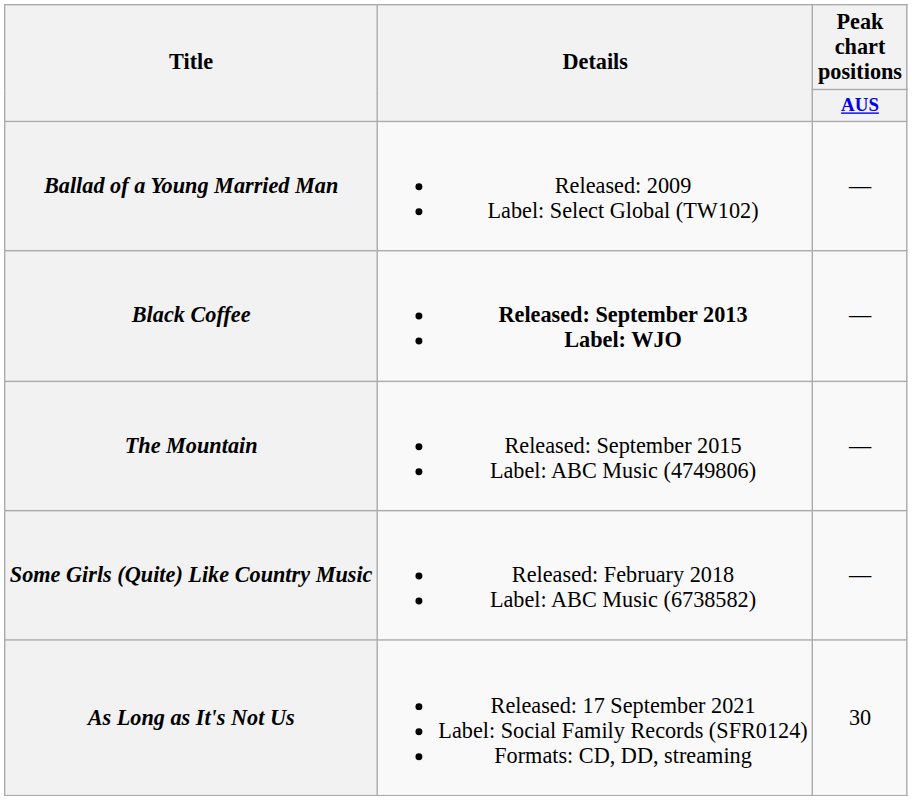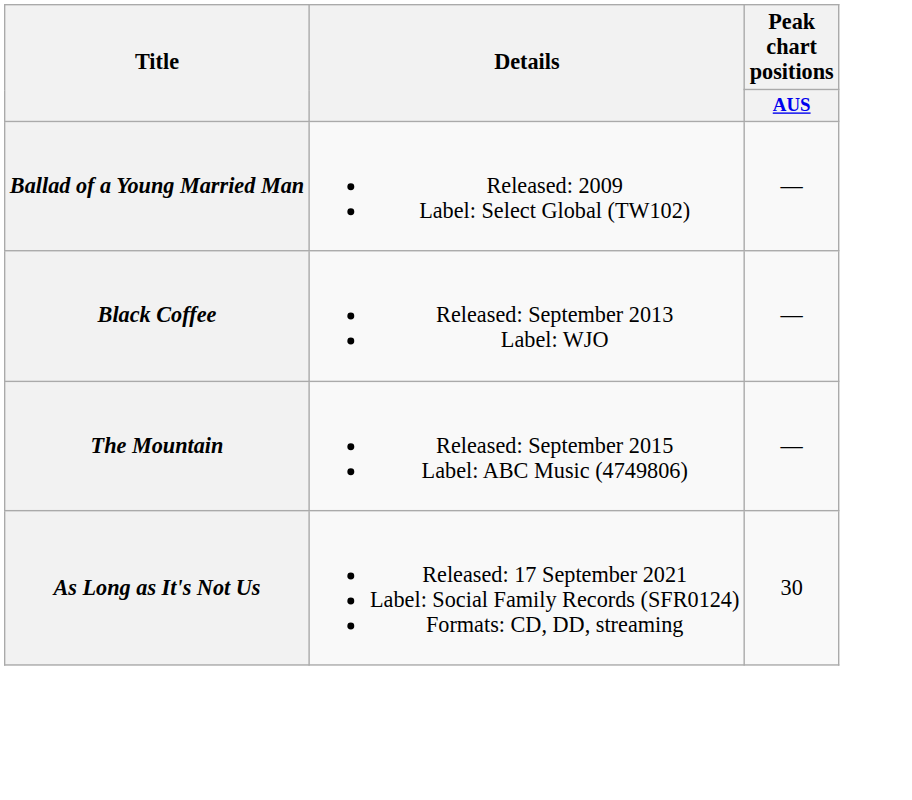Black Coffee | Details: bold -> normal
- row: Some Girls (Quite) Like Country Music | Released: February 2018 Label: ABC Music (6738582) | —
